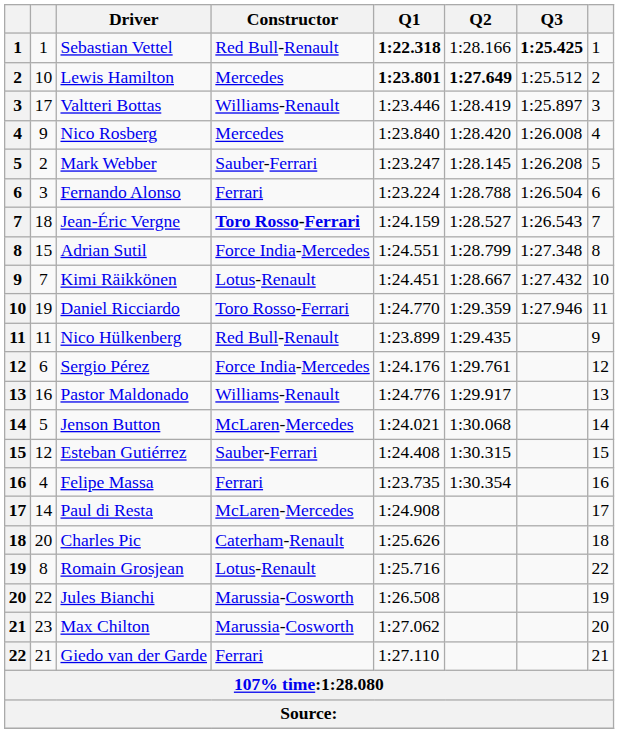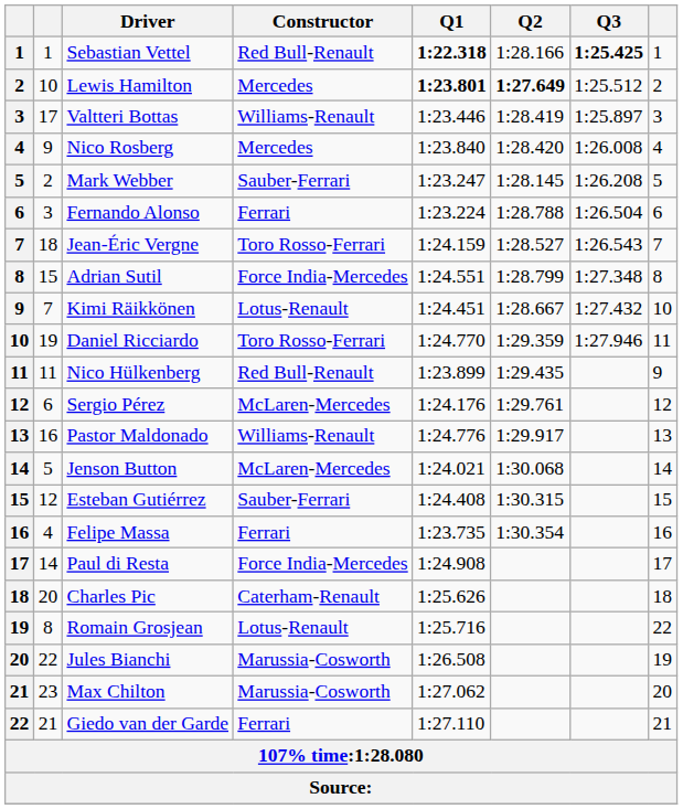Jean-Éric Vergne | Constructor: bold -> normal
Sergio Pérez | Constructor: Force India-Mercedes -> McLaren-Mercedes
Paul di Resta | Constructor: McLaren-Mercedes -> Force India-Mercedes
